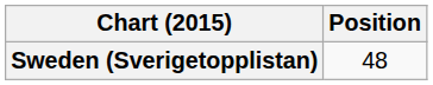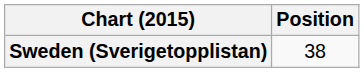Sweden (Sverigetopplistan) | Position: 48 -> 38
